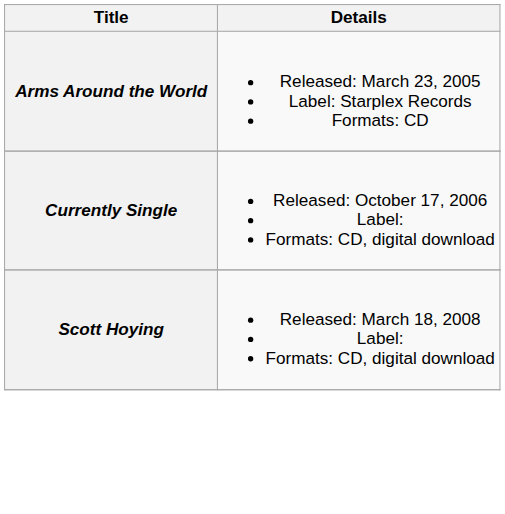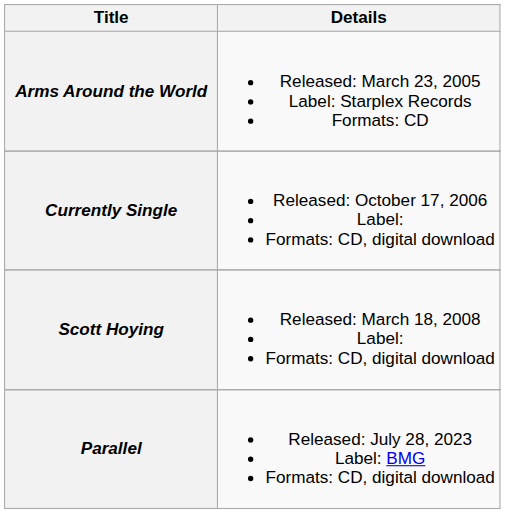+ row: Parallel | Released: July 28, 2023 Label: BMG Formats: CD, digital download
